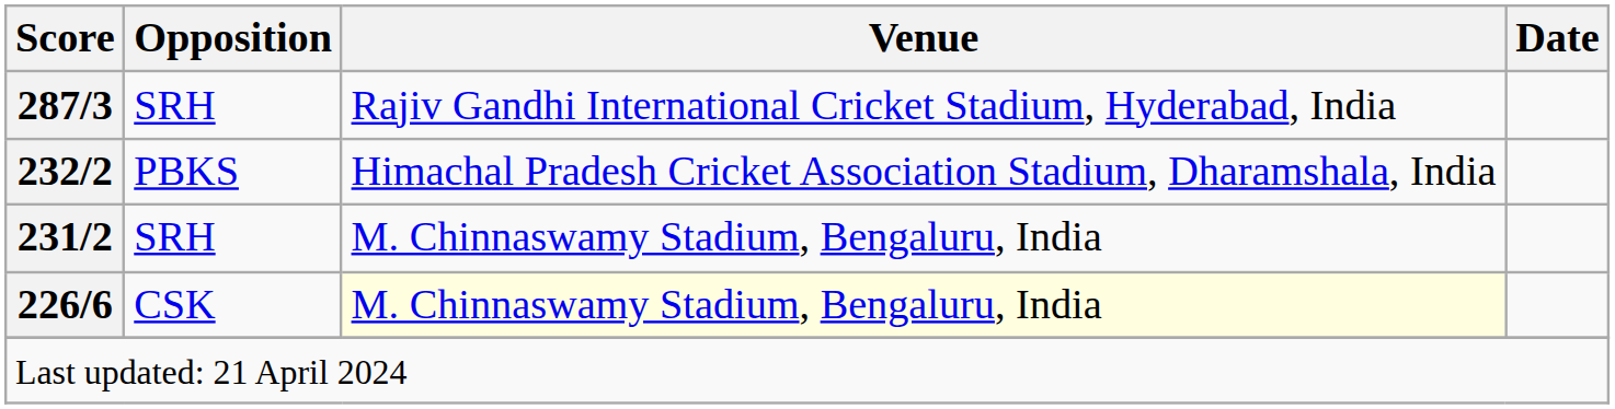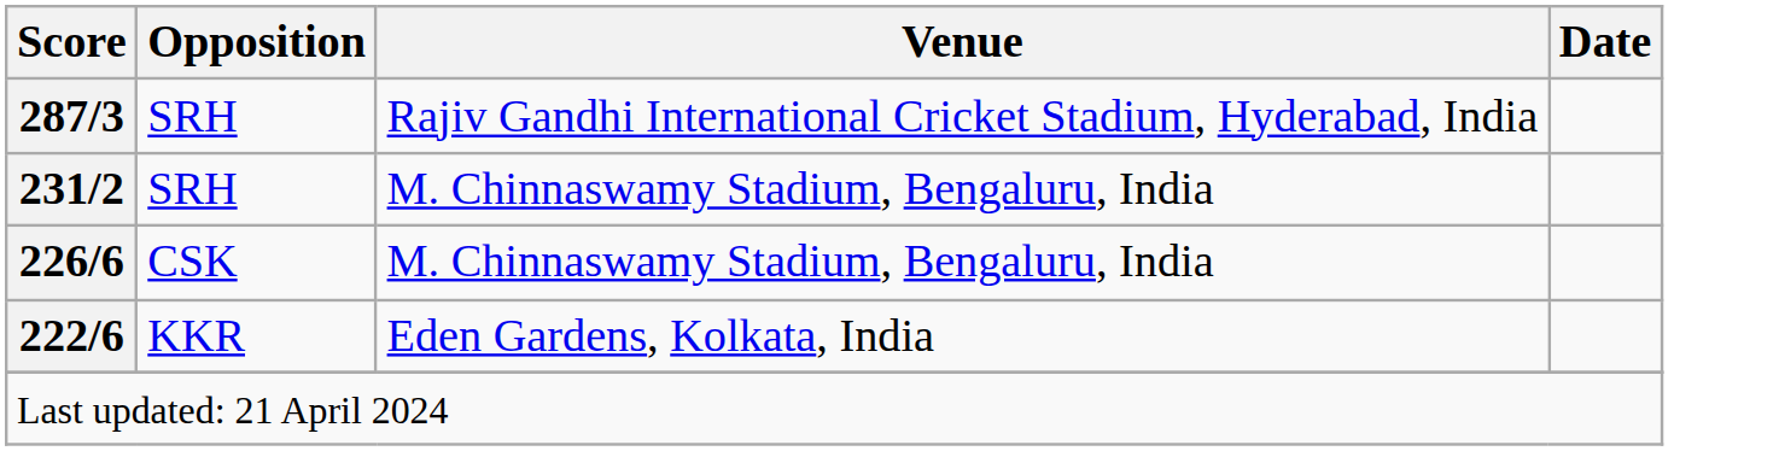- row: 232/2 | PBKS | Himachal Pradesh Cricket Association Stadium, Dharamshala, India
226/6 | Venue: lightyellow background -> no background
+ row: 222/6 | KKR | Eden Gardens, Kolkata, India
